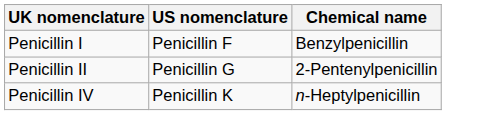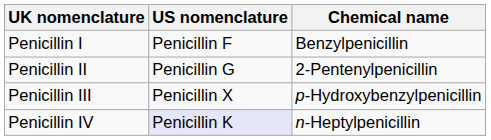+ row: Penicillin III | Penicillin X | p-Hydroxybenzylpenicillin
Penicillin IV | US nomenclature: no background -> lavender background
